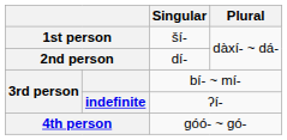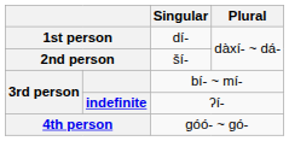1st person | Singular: ší- -> dí-
2nd person | Singular: dí- -> ší-
